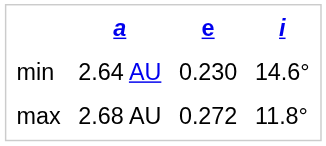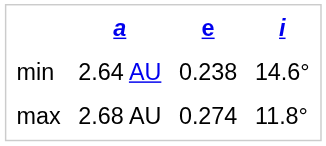min | e: 0.230 -> 0.238
max | e: 0.272 -> 0.274
